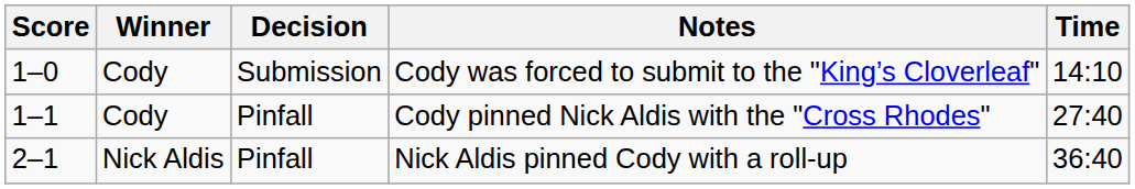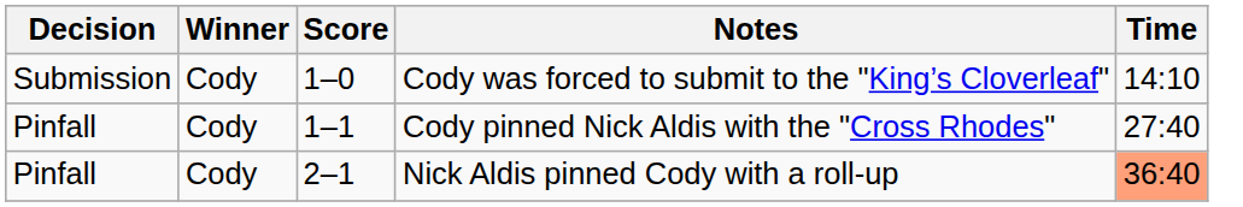columns swapped: Score <-> Decision
Nick Aldis pinned Cody with a roll-up | Winner: Nick Aldis -> Cody
Nick Aldis pinned Cody with a roll-up | Time: no background -> lightsalmon background
